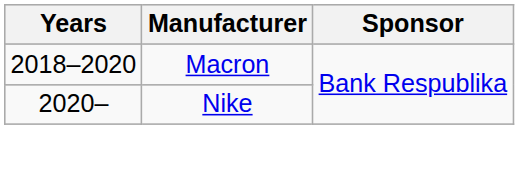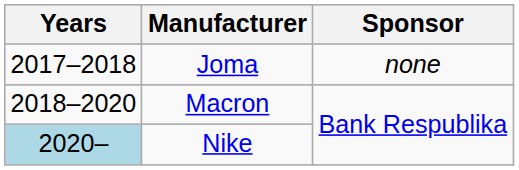+ row: 2017–2018 | Joma | none
Nike | Years: no background -> lightblue background
